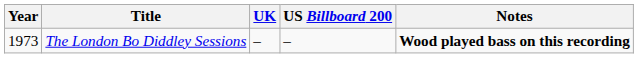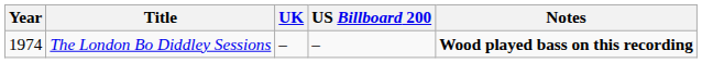The London Bo Diddley Sessions | Year: 1973 -> 1974
